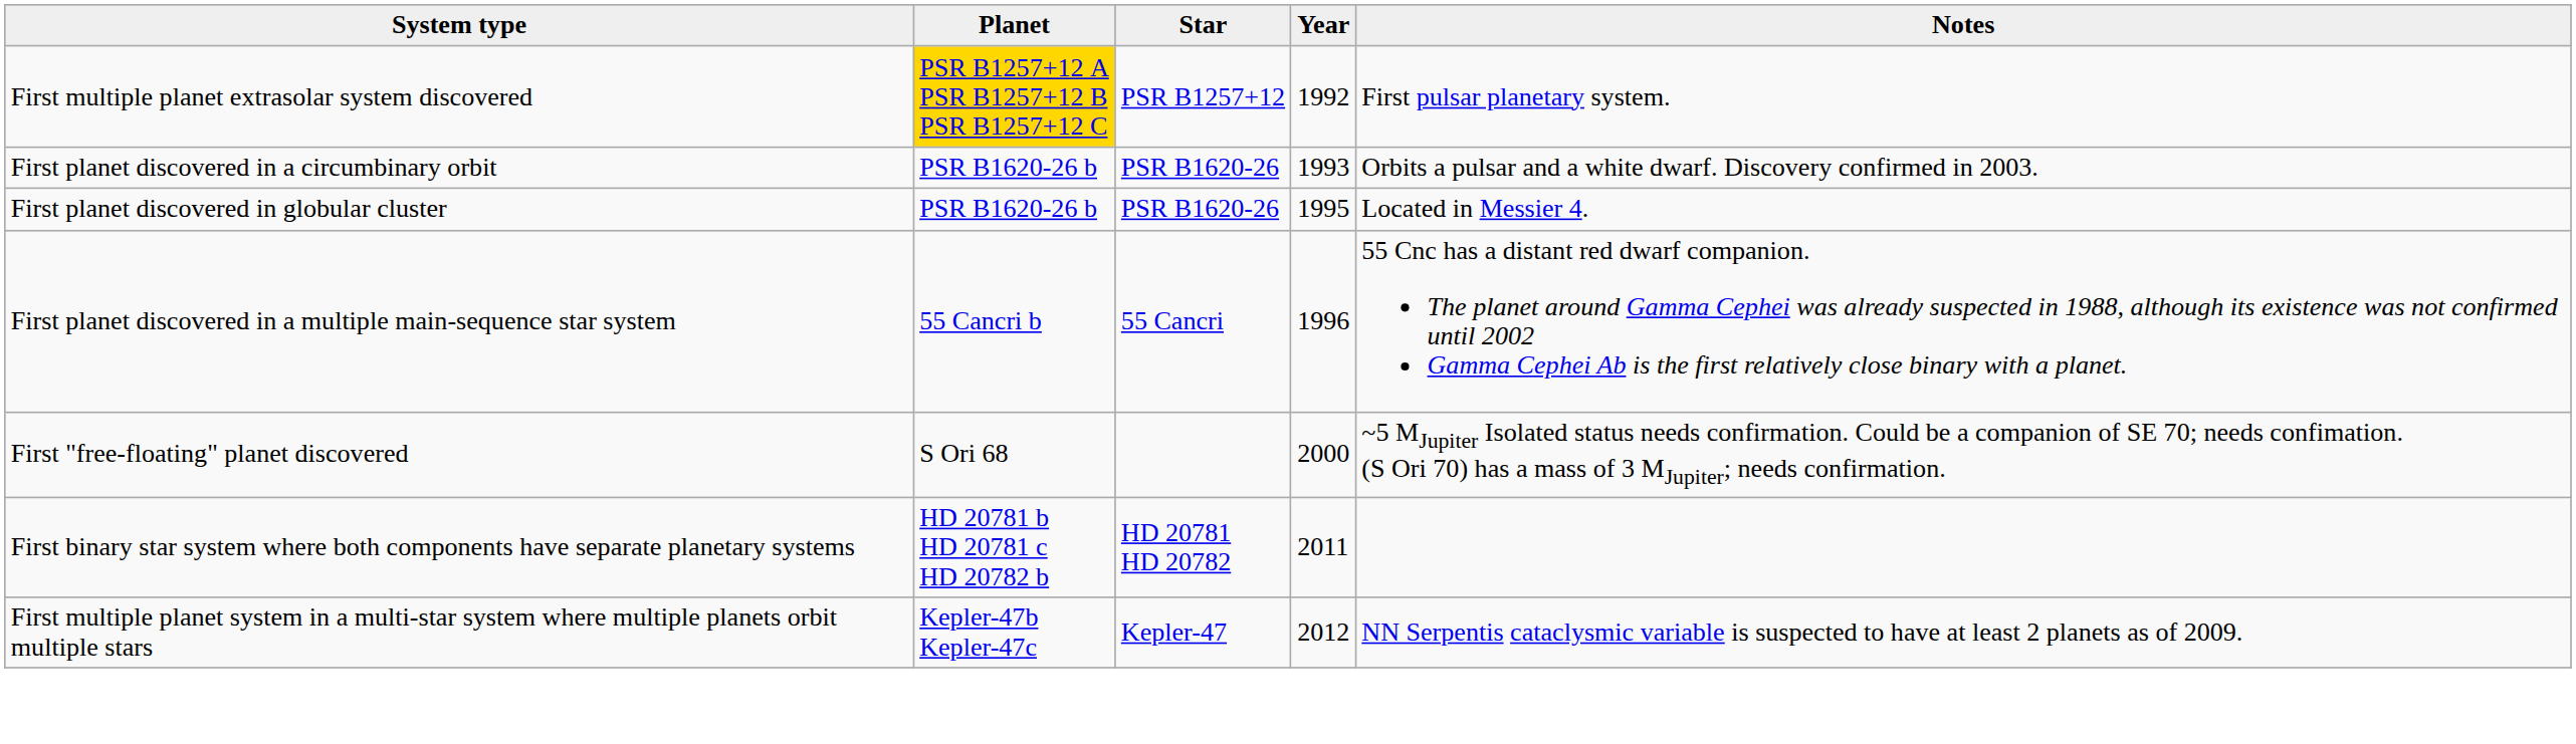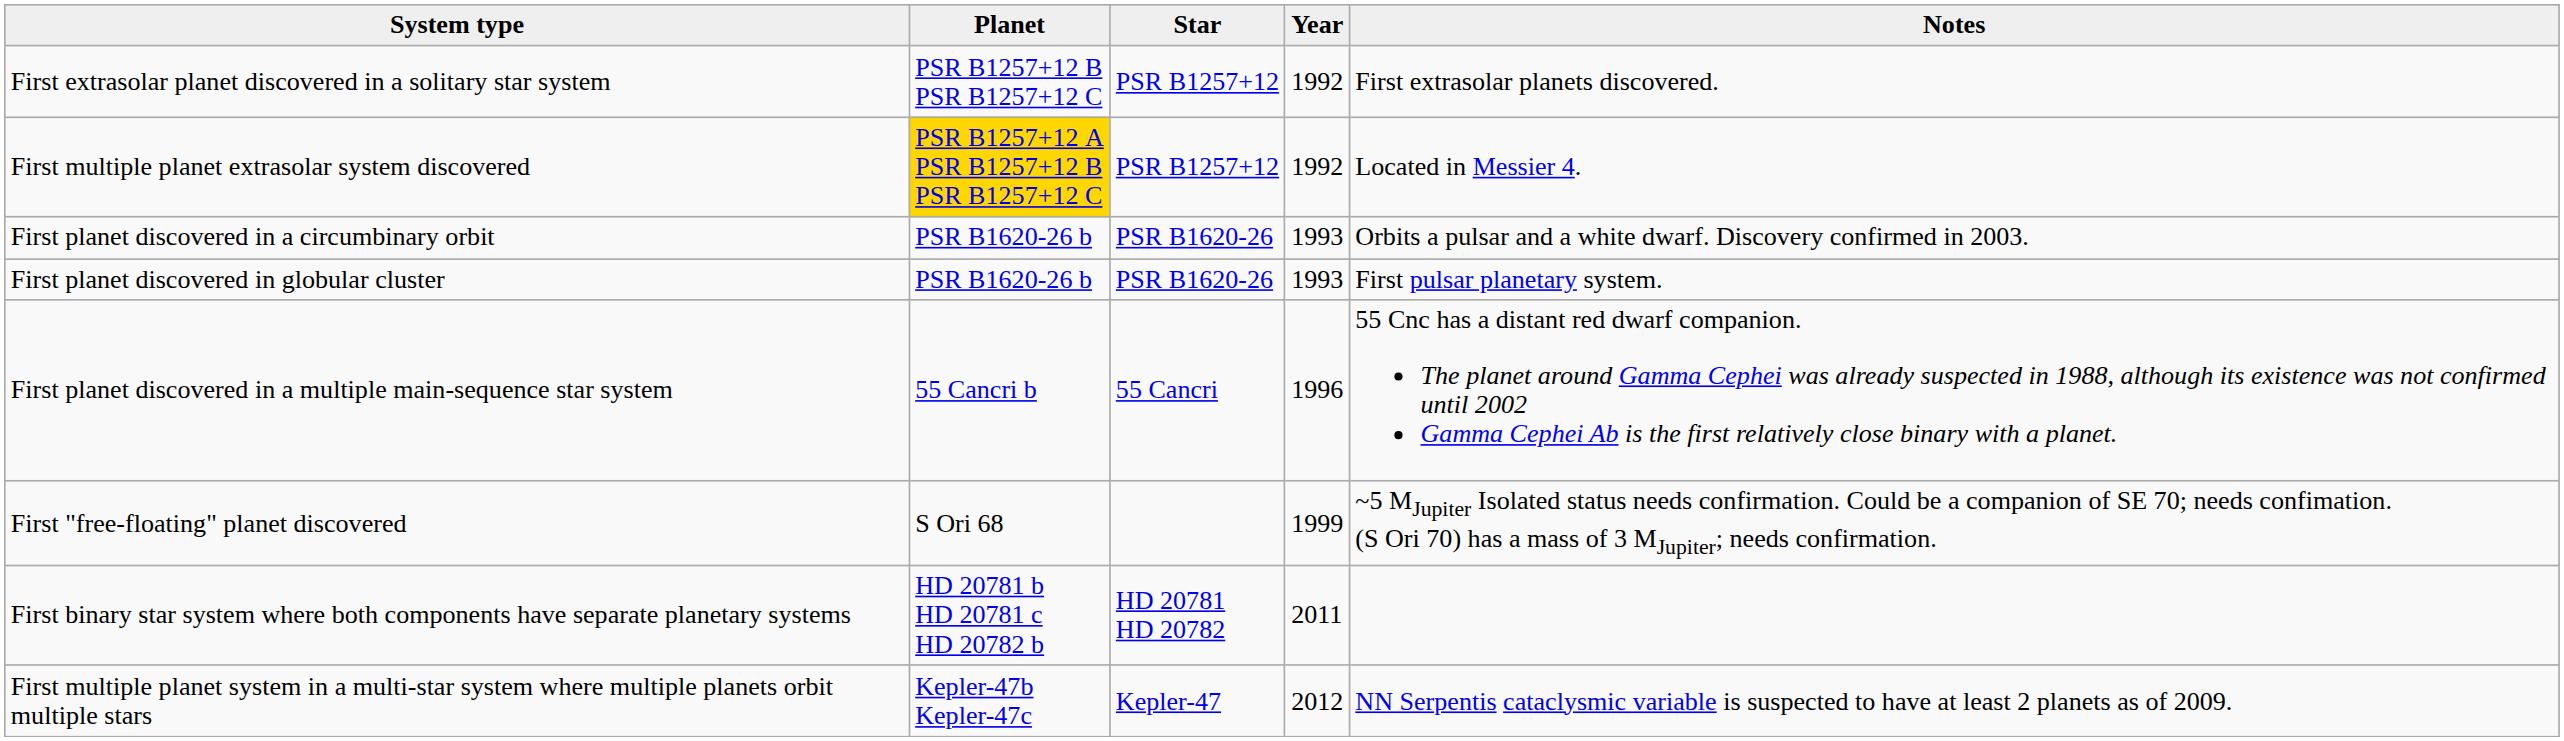+ row: First extrasolar planet discovered in a solitary star system | PSR B1257+12 B PSR B1257+12 C | PSR B1257+12 | 1992 | First extrasolar planets discovered.
First multiple planet extrasolar system discovered | Notes: First pulsar planetary system. -> Located in Messier 4.
First planet discovered in globular cluster | Year: 1995 -> 1993
First planet discovered in globular cluster | Notes: Located in Messier 4. -> First pulsar planetary system.
First "free-floating" planet discovered | Year: 2000 -> 1999
